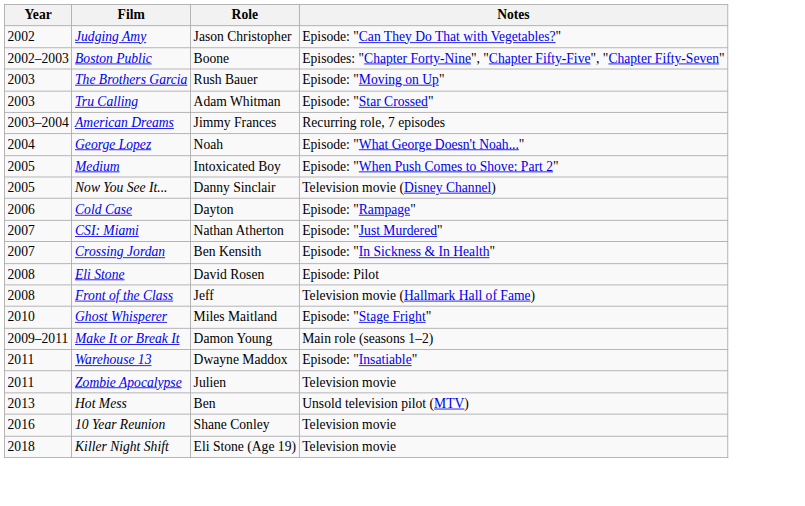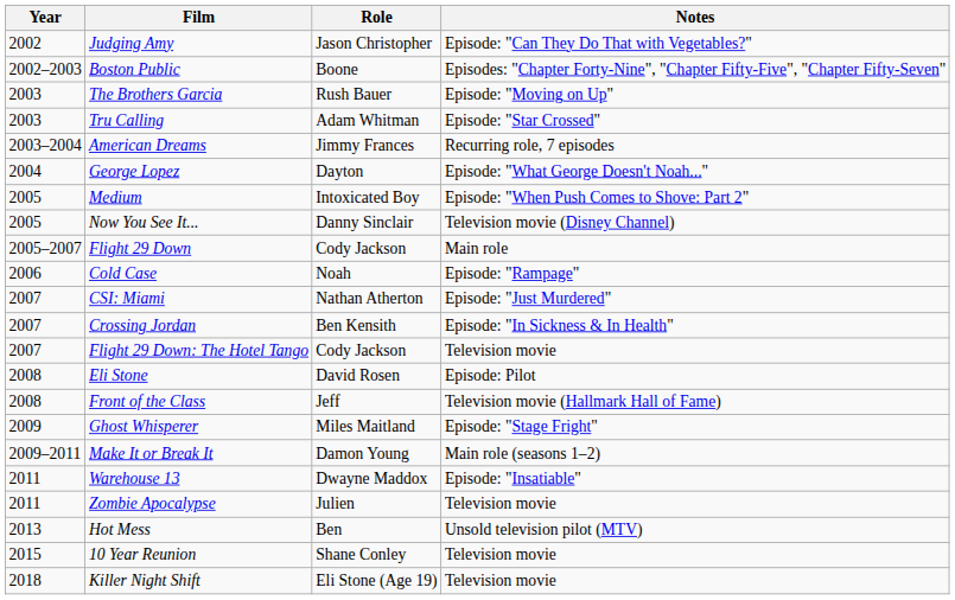George Lopez | Role: Noah -> Dayton
+ row: 2005–2007 | Flight 29 Down | Cody Jackson | Main role
Cold Case | Role: Dayton -> Noah
+ row: 2007 | Flight 29 Down: The Hotel Tango | Cody Jackson | Television movie
Ghost Whisperer | Year: 2010 -> 2009
10 Year Reunion | Year: 2016 -> 2015
